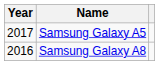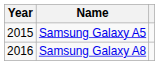Samsung Galaxy A5 | Year: 2017 -> 2015
